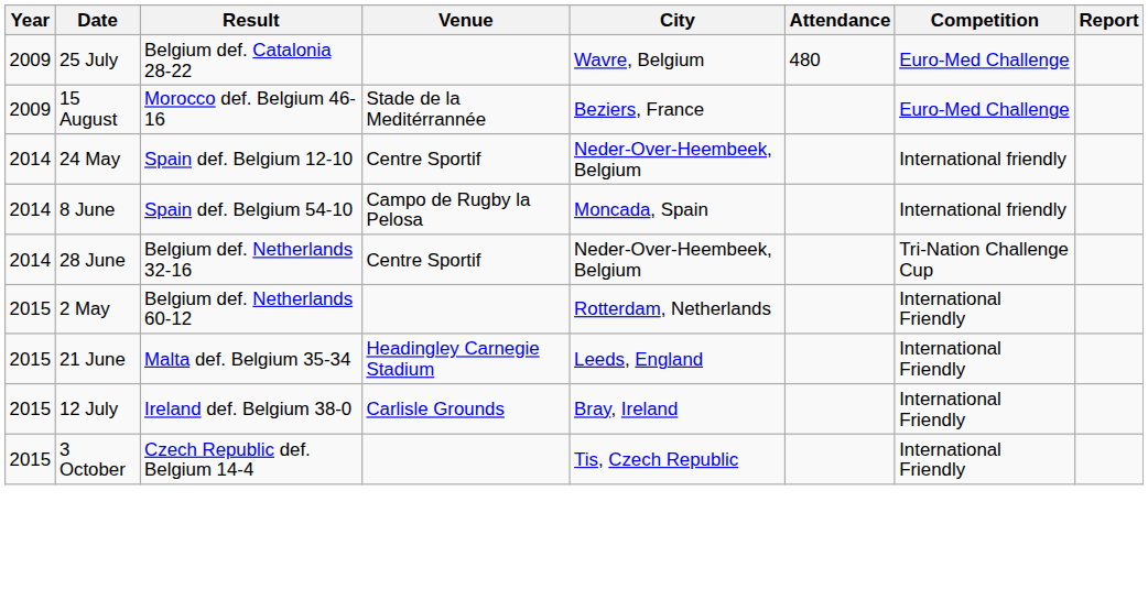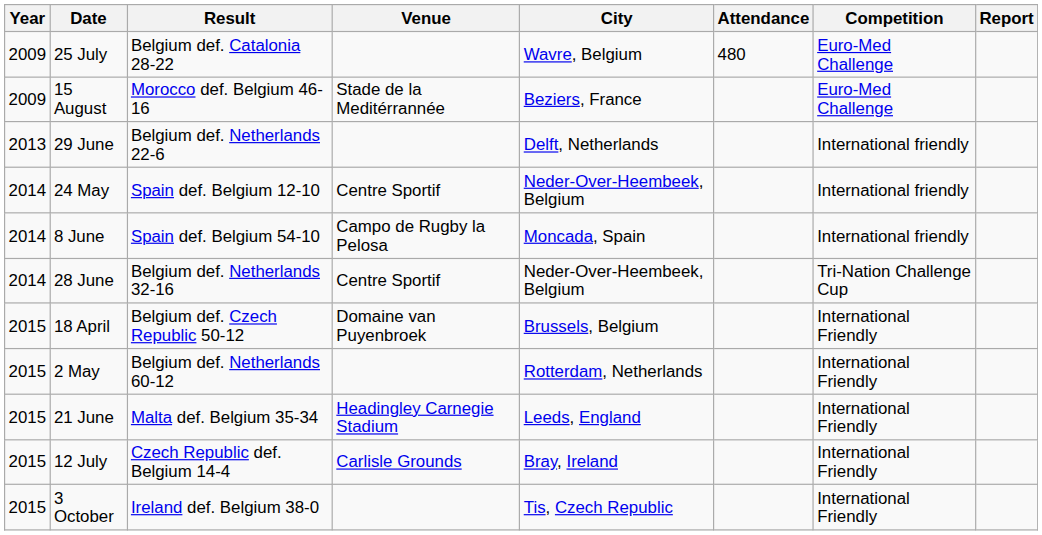+ row: 2013 | 29 June | Belgium def. Netherlands 22-6 | Delft, Netherlands | International friendly
+ row: 2015 | 18 April | Belgium def. Czech Republic 50-12 | Domaine van Puyenbroek | Brussels, Belgium | International Friendly
12 July | Result: Ireland def. Belgium 38-0 -> Czech Republic def. Belgium 14-4
3 October | Result: Czech Republic def. Belgium 14-4 -> Ireland def. Belgium 38-0
